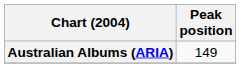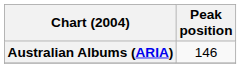Australian Albums (ARIA) | Peak position: 149 -> 146
